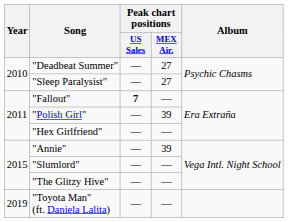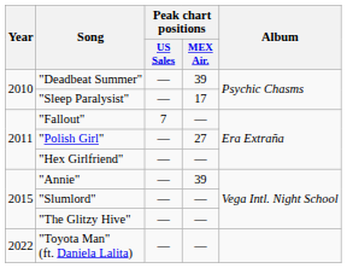"Deadbeat Summer" | Peak chart positions / MEX Air.: 27 -> 39
"Sleep Paralysist" | Peak chart positions / MEX Air.: 27 -> 17
"Fallout" | Peak chart positions / US Sales: bold -> normal
"Polish Girl" | Peak chart positions / MEX Air.: 39 -> 27
"Toyota Man" (ft. Daniela Lalita) | Year: 2019 -> 2022
